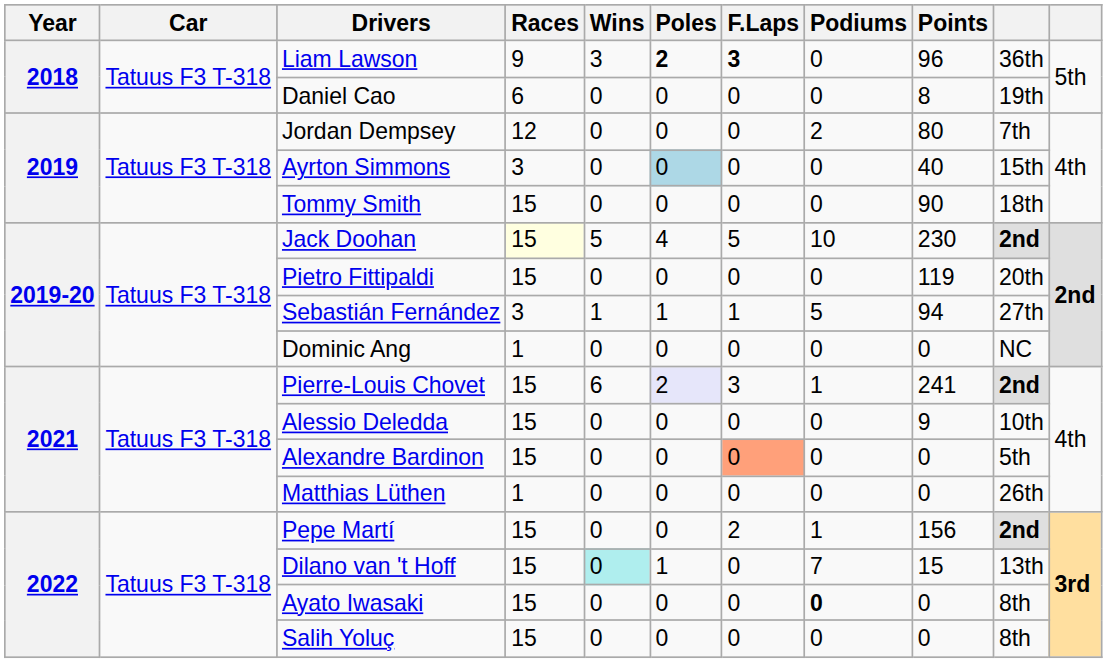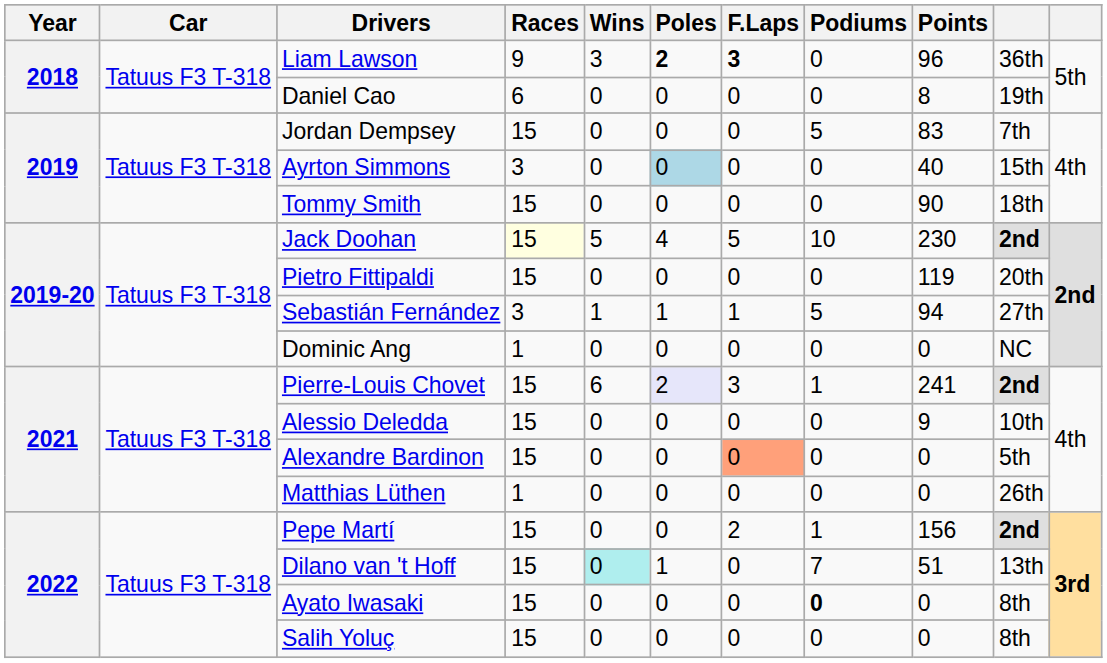Jordan Dempsey | Races: 12 -> 15
Jordan Dempsey | Podiums: 2 -> 5
Jordan Dempsey | Points: 80 -> 83
Dilano van 't Hoff | Points: 15 -> 51
